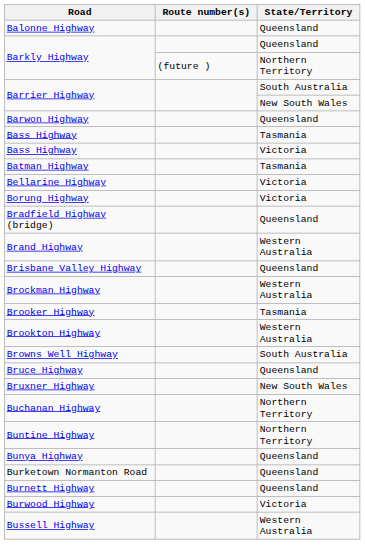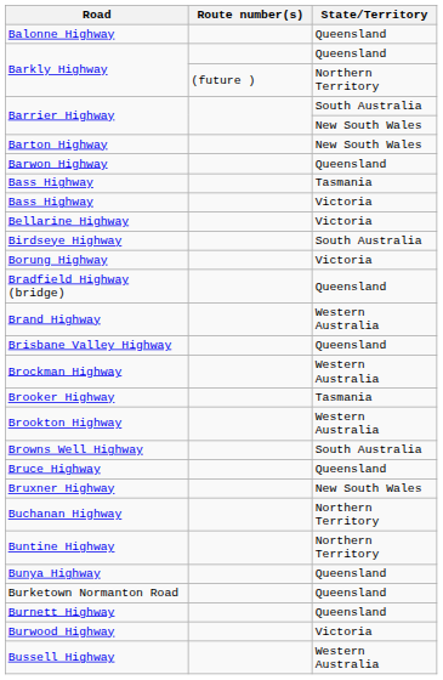+ row: Barton Highway | New South Wales
- row: Batman Highway | Tasmania
+ row: Birdseye Highway | South Australia
